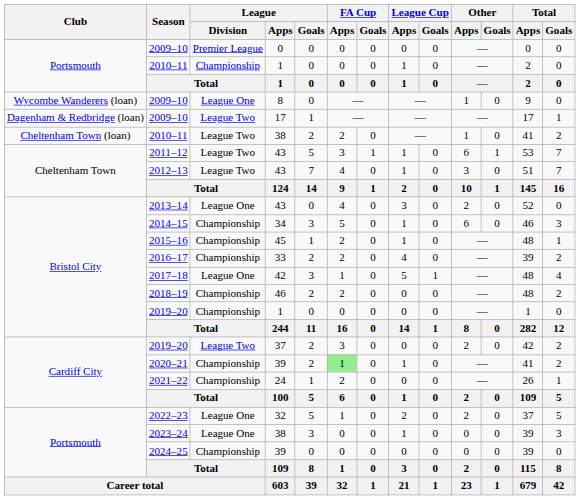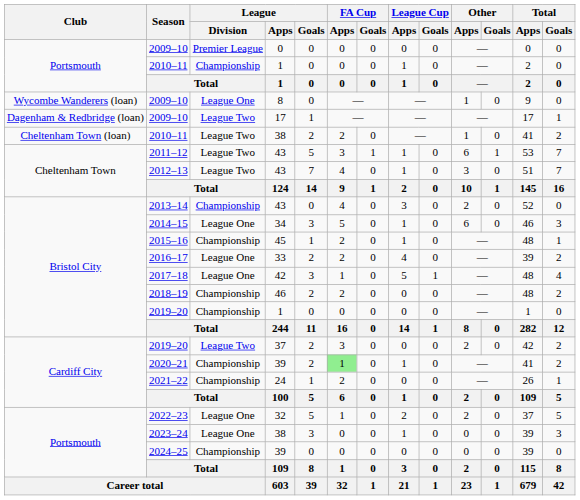2013–14 | League / Division: League One -> Championship
2014–15 | League / Division: Championship -> League One
2016–17 | League / Division: Championship -> League One
